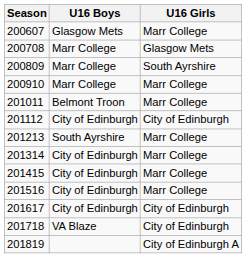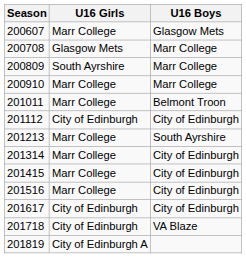columns swapped: U16 Boys <-> U16 Girls
